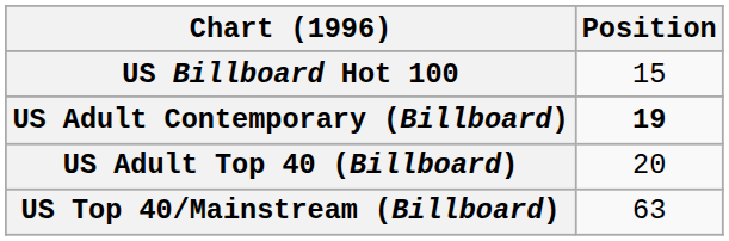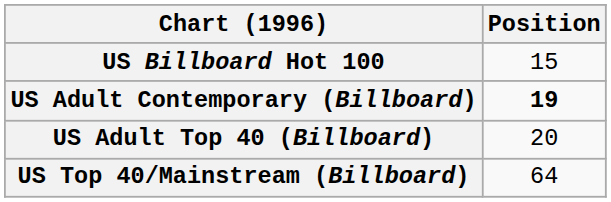US Top 40/Mainstream (Billboard) | Position: 63 -> 64
